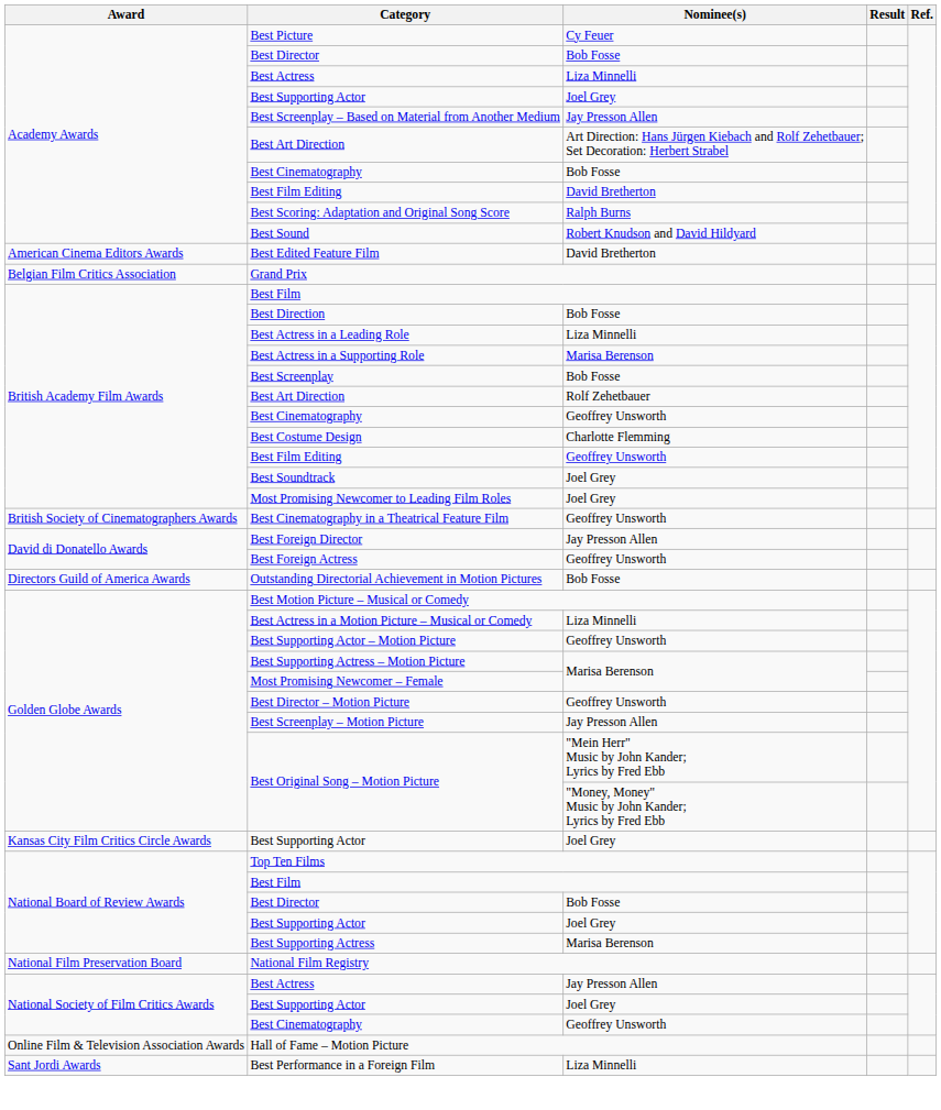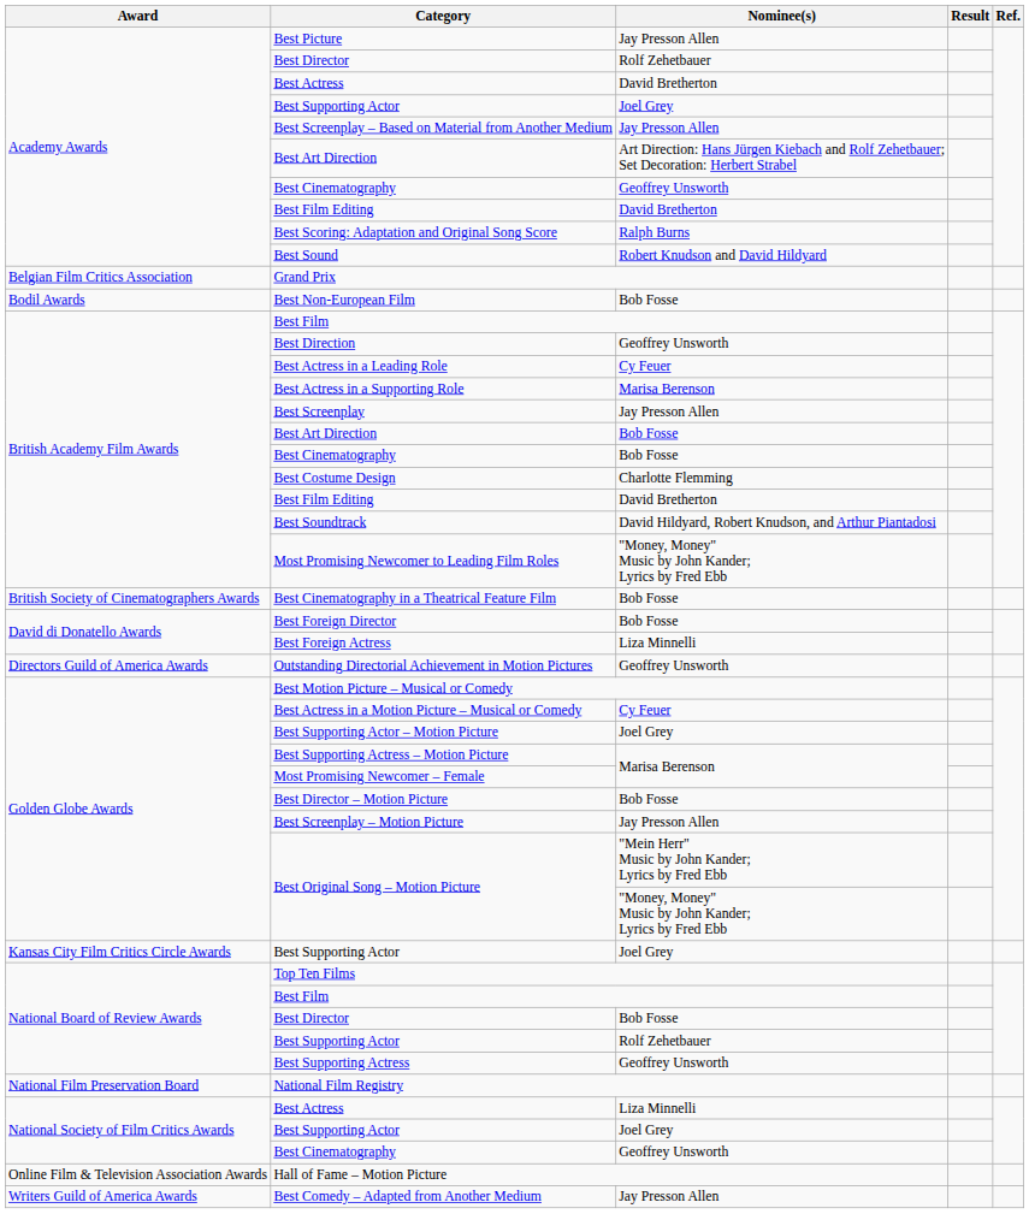Best Picture | Nominee(s): Cy Feuer -> Jay Presson Allen
Academy Awards / Best Director | Nominee(s): Bob Fosse -> Rolf Zehetbauer
Academy Awards / Best Actress | Nominee(s): Liza Minnelli -> David Bretherton
Academy Awards / Best Cinematography | Nominee(s): Bob Fosse -> Geoffrey Unsworth
- row: American Cinema Editors Awards | Best Edited Feature Film | David Bretherton
+ row: Bodil Awards | Best Non-European Film | Bob Fosse
Best Direction | Nominee(s): Bob Fosse -> Geoffrey Unsworth
Best Actress in a Leading Role | Nominee(s): Liza Minnelli -> Cy Feuer
Best Screenplay | Nominee(s): Bob Fosse -> Jay Presson Allen
British Academy Film Awards / Best Art Direction | Nominee(s): Rolf Zehetbauer -> Bob Fosse
British Academy Film Awards / Best Cinematography | Nominee(s): Geoffrey Unsworth -> Bob Fosse
British Academy Film Awards / Best Film Editing | Nominee(s): Geoffrey Unsworth -> David Bretherton
Best Soundtrack | Nominee(s): Joel Grey -> David Hildyard, Robert Knudson, and Arthur Piantadosi
Most Promising Newcomer to Leading Film Roles | Nominee(s): Joel Grey -> "Money, Money" Music by John Kander; Lyrics by Fred Ebb
Best Cinematography in a Theatrical Feature Film | Nominee(s): Geoffrey Unsworth -> Bob Fosse
Best Foreign Director | Nominee(s): Jay Presson Allen -> Bob Fosse
Best Foreign Actress | Nominee(s): Geoffrey Unsworth -> Liza Minnelli
Outstanding Directorial Achievement in Motion Pictures | Nominee(s): Bob Fosse -> Geoffrey Unsworth
Best Actress in a Motion Picture – Musical or Comedy | Nominee(s): Liza Minnelli -> Cy Feuer
Best Supporting Actor – Motion Picture | Nominee(s): Geoffrey Unsworth -> Joel Grey
Best Director – Motion Picture | Nominee(s): Geoffrey Unsworth -> Bob Fosse
National Board of Review Awards / Best Supporting Actor | Nominee(s): Joel Grey -> Rolf Zehetbauer
Best Supporting Actress | Nominee(s): Marisa Berenson -> Geoffrey Unsworth
National Society of Film Critics Awards / Best Actress | Nominee(s): Jay Presson Allen -> Liza Minnelli
- row: Sant Jordi Awards | Best Performance in a Foreign Film | Liza Minnelli
+ row: Writers Guild of America Awards | Best Comedy – Adapted from Another Medium | Jay Presson Allen
